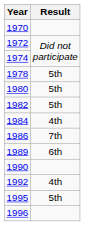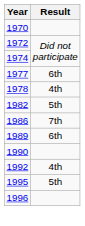+ row: 1977 | 6th
1978 | Result: 5th -> 4th
- row: 1980 | 5th
- row: 1984 | 4th
